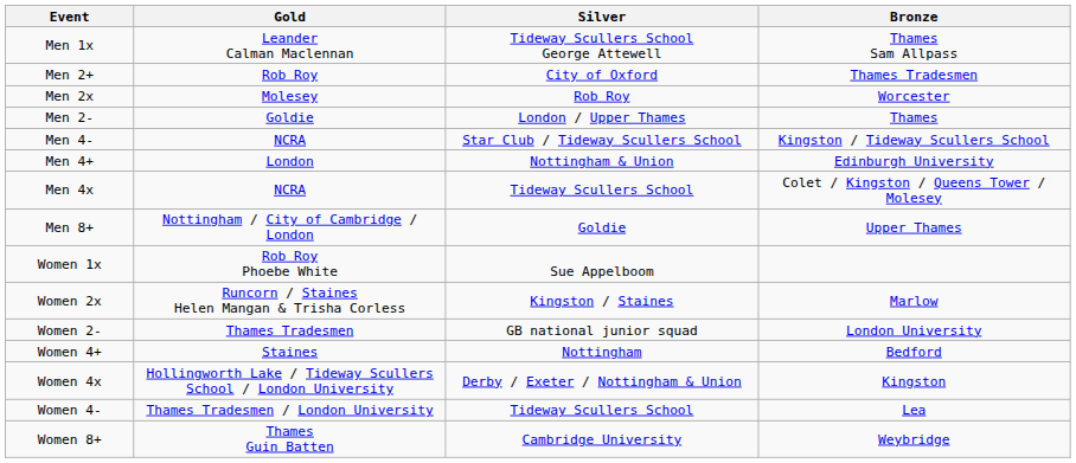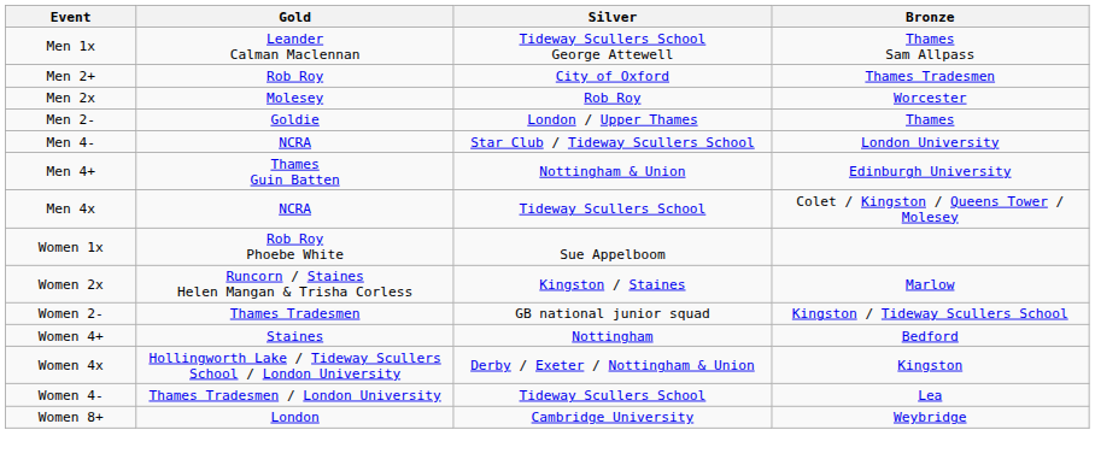Men 4- | Bronze: Kingston / Tideway Scullers School -> London University
Men 4+ | Gold: London -> Thames Guin Batten
- row: Men 8+ | Nottingham / City of Cambridge / London | Goldie | Upper Thames
Women 2- | Bronze: London University -> Kingston / Tideway Scullers School
Women 8+ | Gold: Thames Guin Batten -> London
